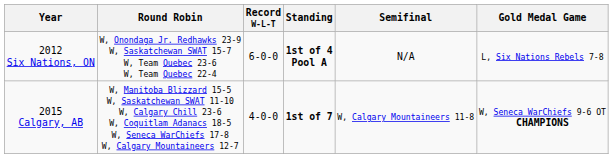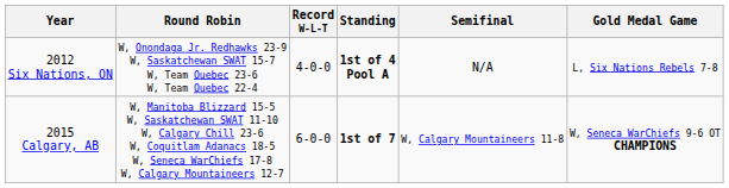2012 Six Nations, ON | Record W-L-T: 6-0-0 -> 4-0-0
2015 Calgary, AB | Record W-L-T: 4-0-0 -> 6-0-0
